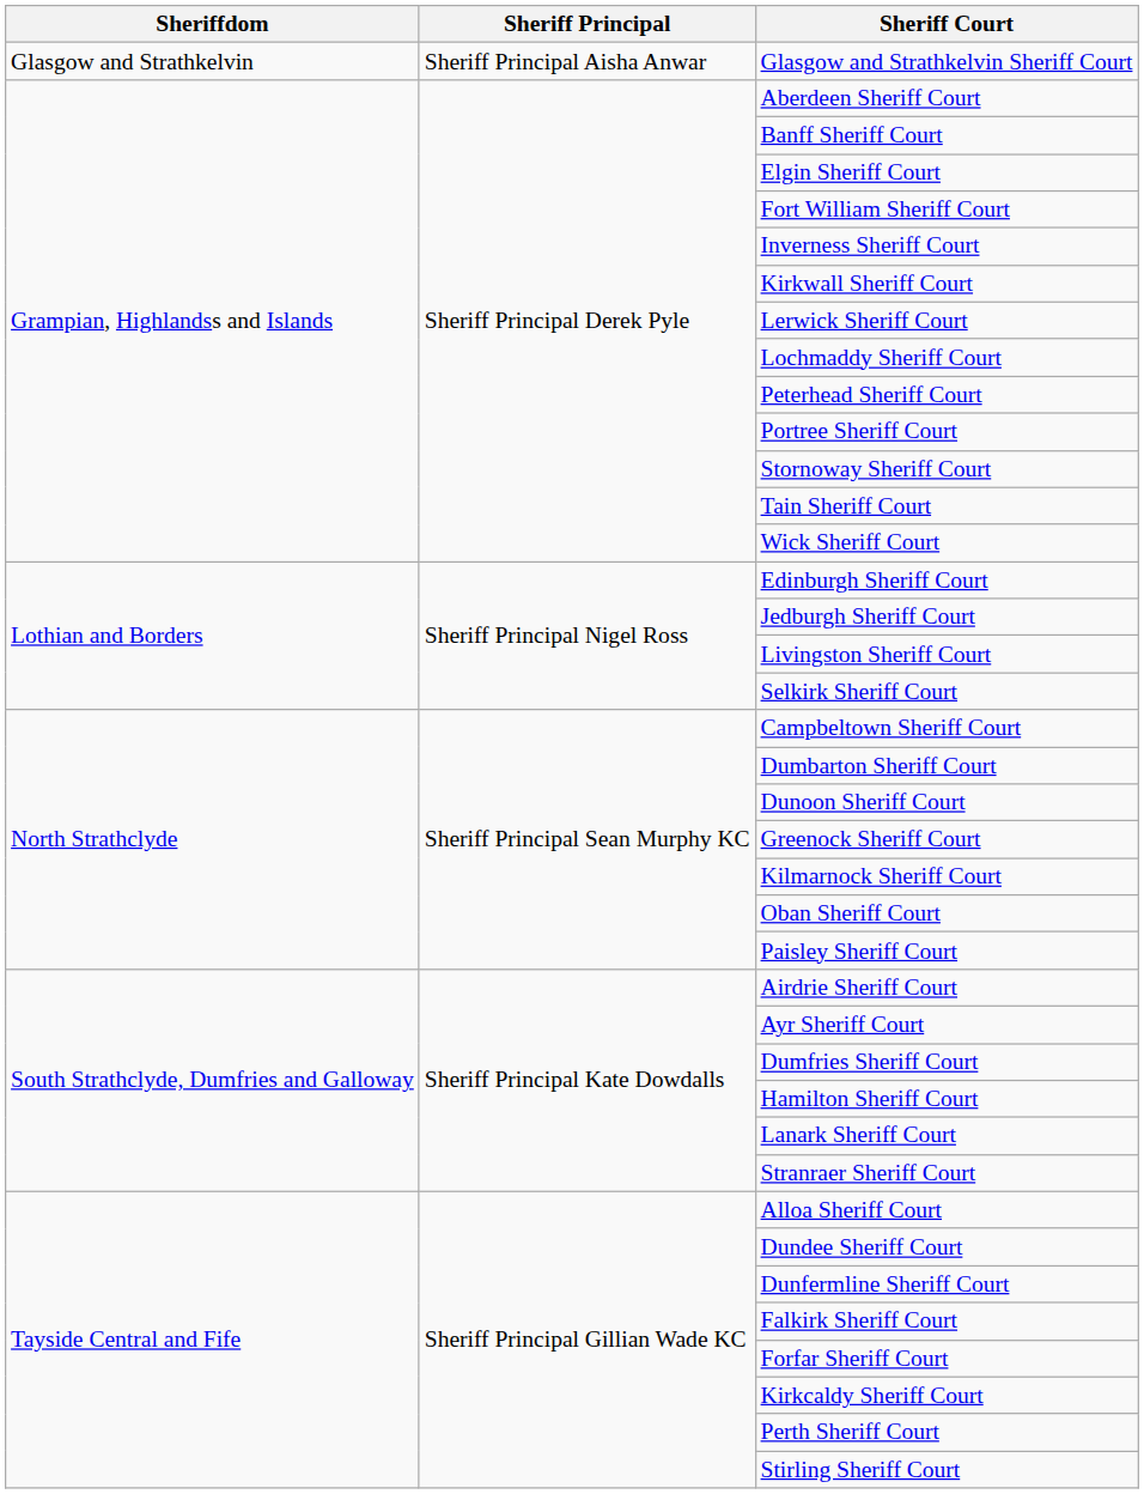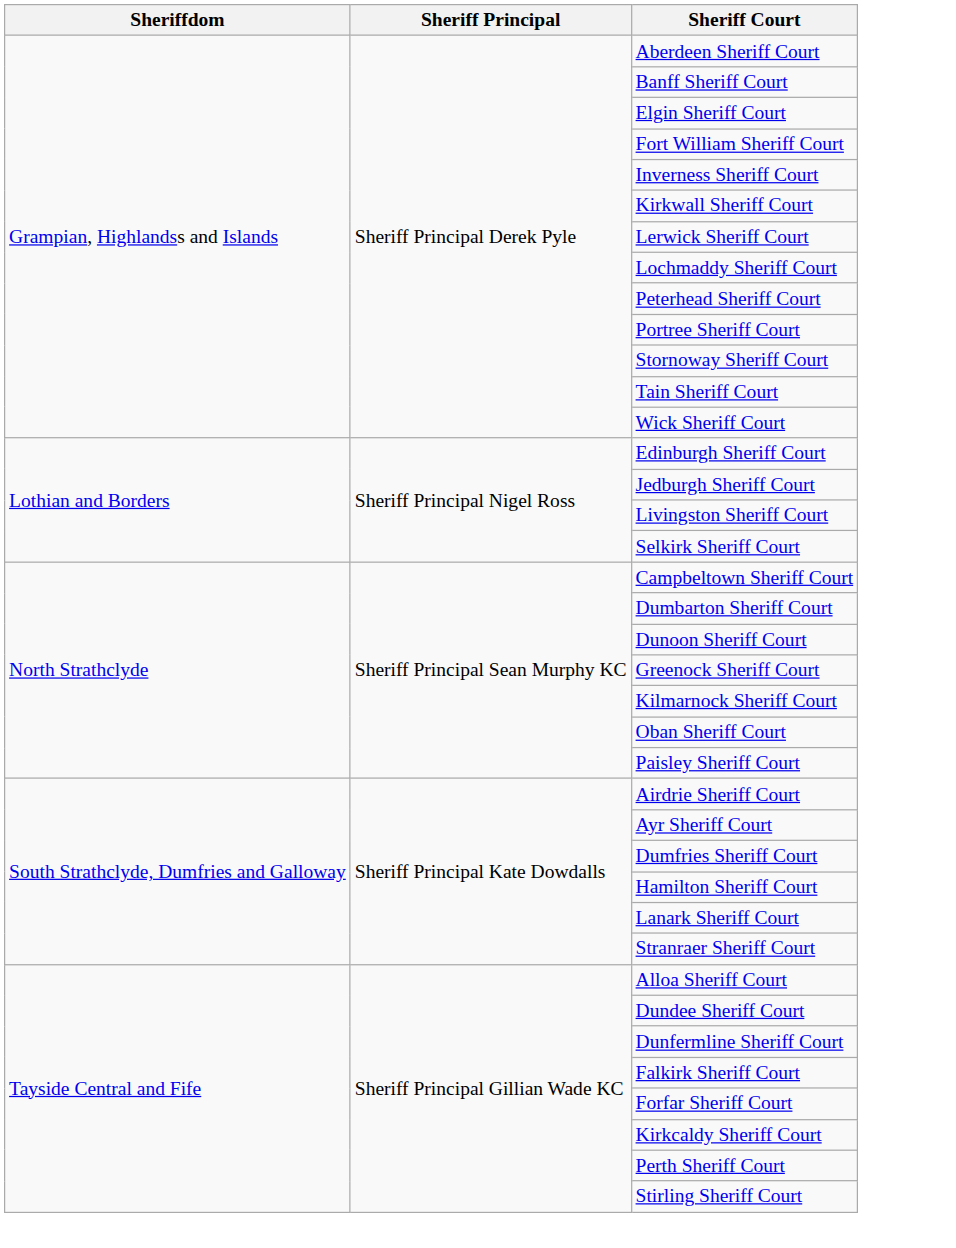- row: Glasgow and Strathkelvin | Sheriff Principal Aisha Anwar | Glasgow and Strathkelvin Sheriff Court
